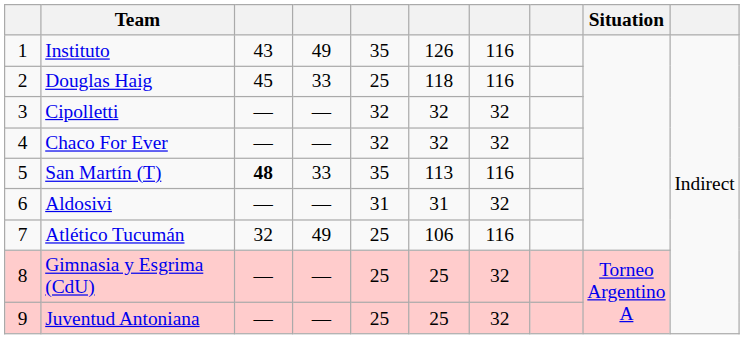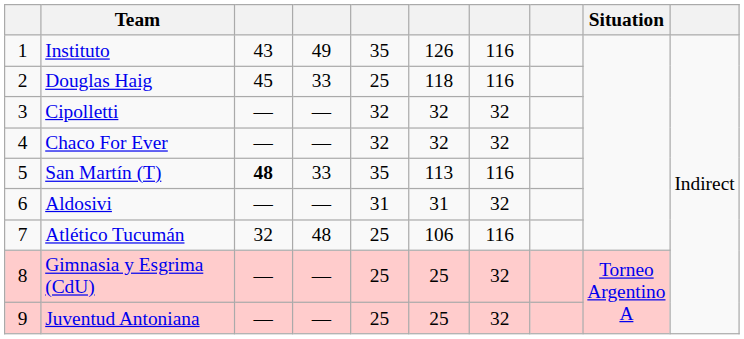Atlético Tucumán | column 4: 49 -> 48
